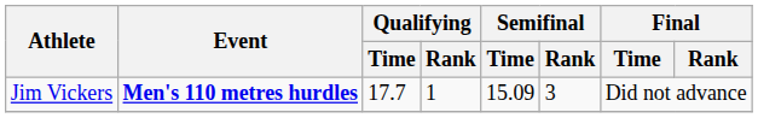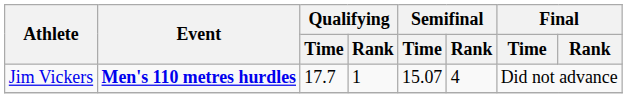Jim Vickers | Semifinal / Time: 15.09 -> 15.07
Jim Vickers | Semifinal / Rank: 3 -> 4
